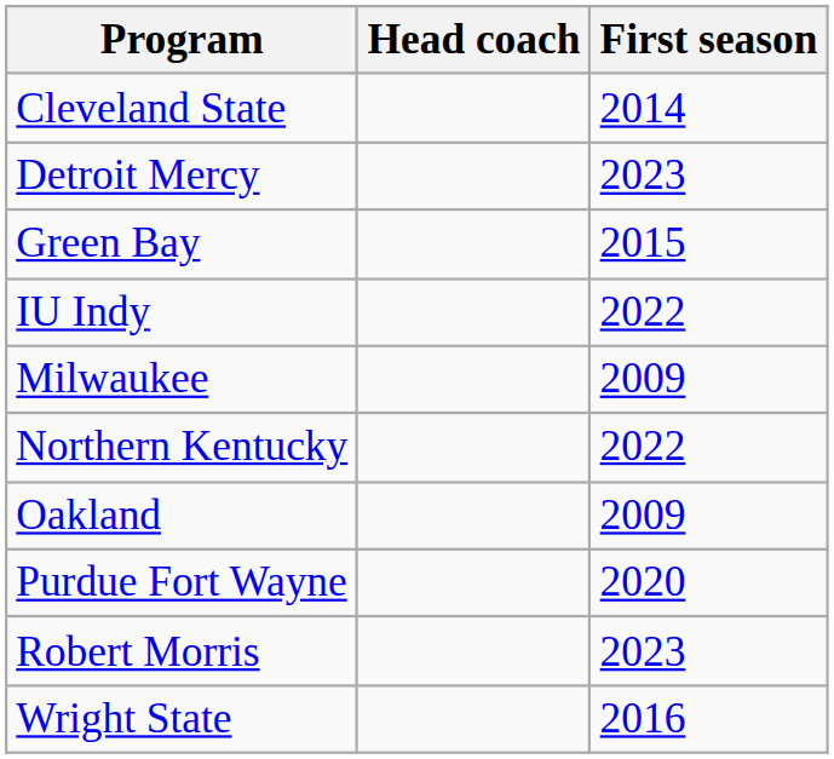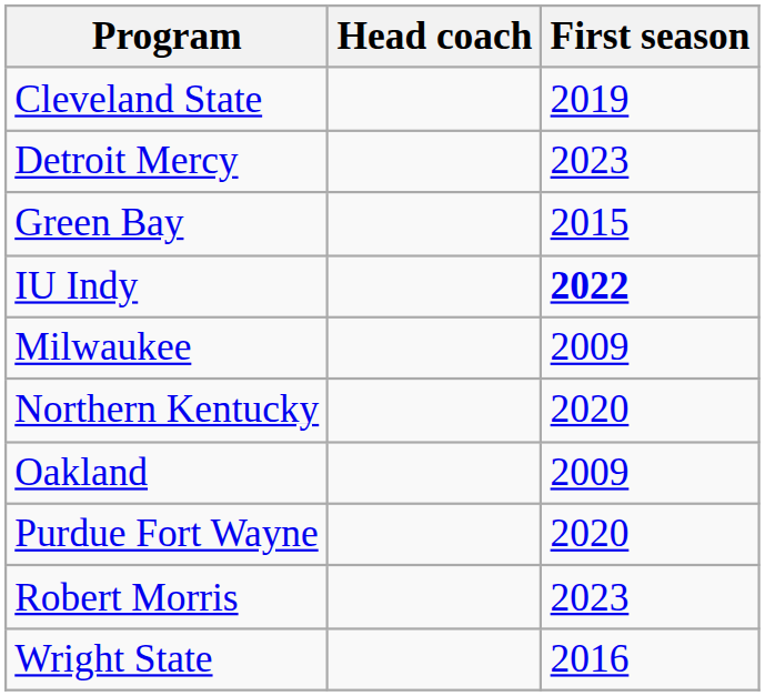Cleveland State | First season: 2014 -> 2019
IU Indy | First season: normal -> bold
Northern Kentucky | First season: 2022 -> 2020
